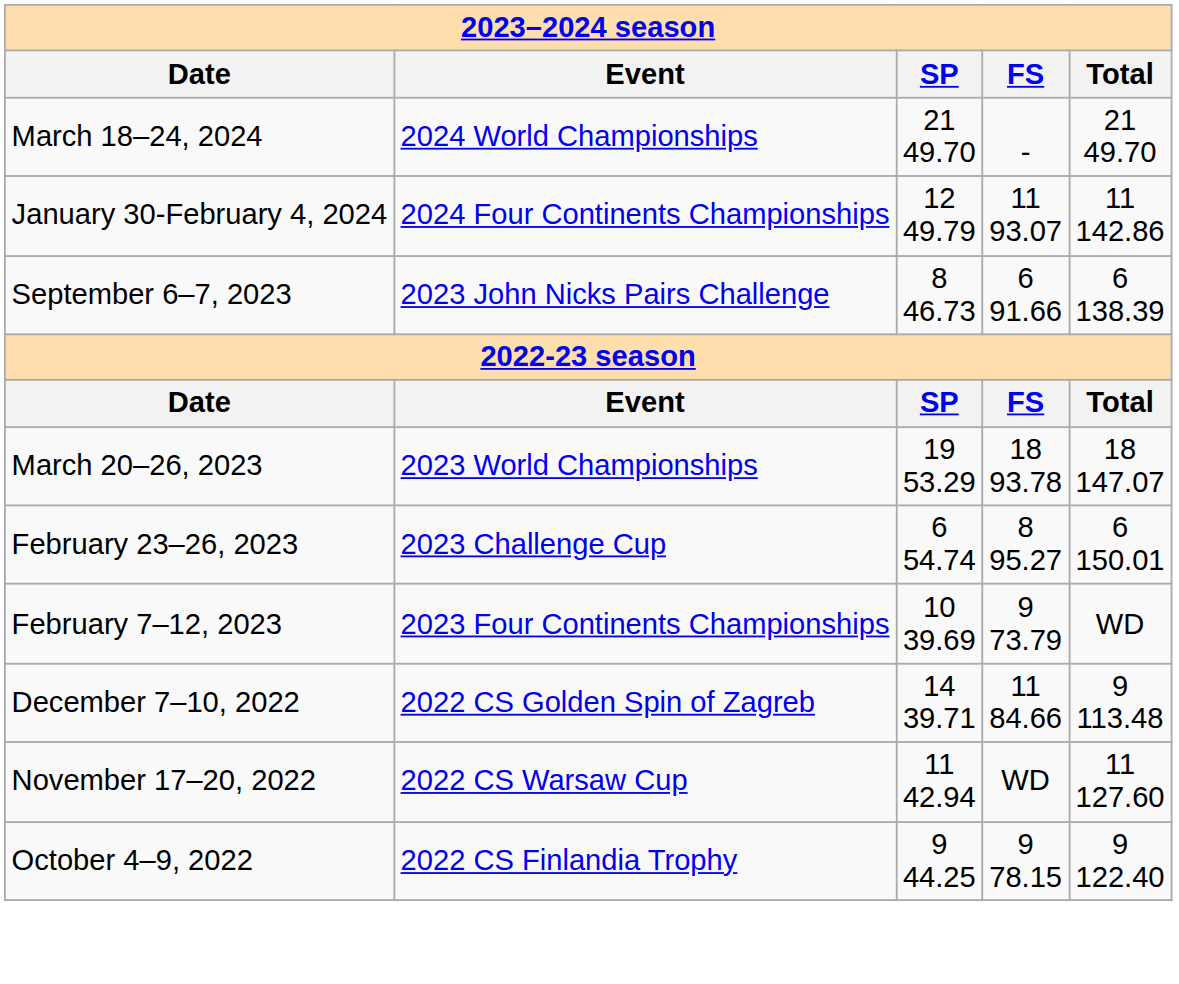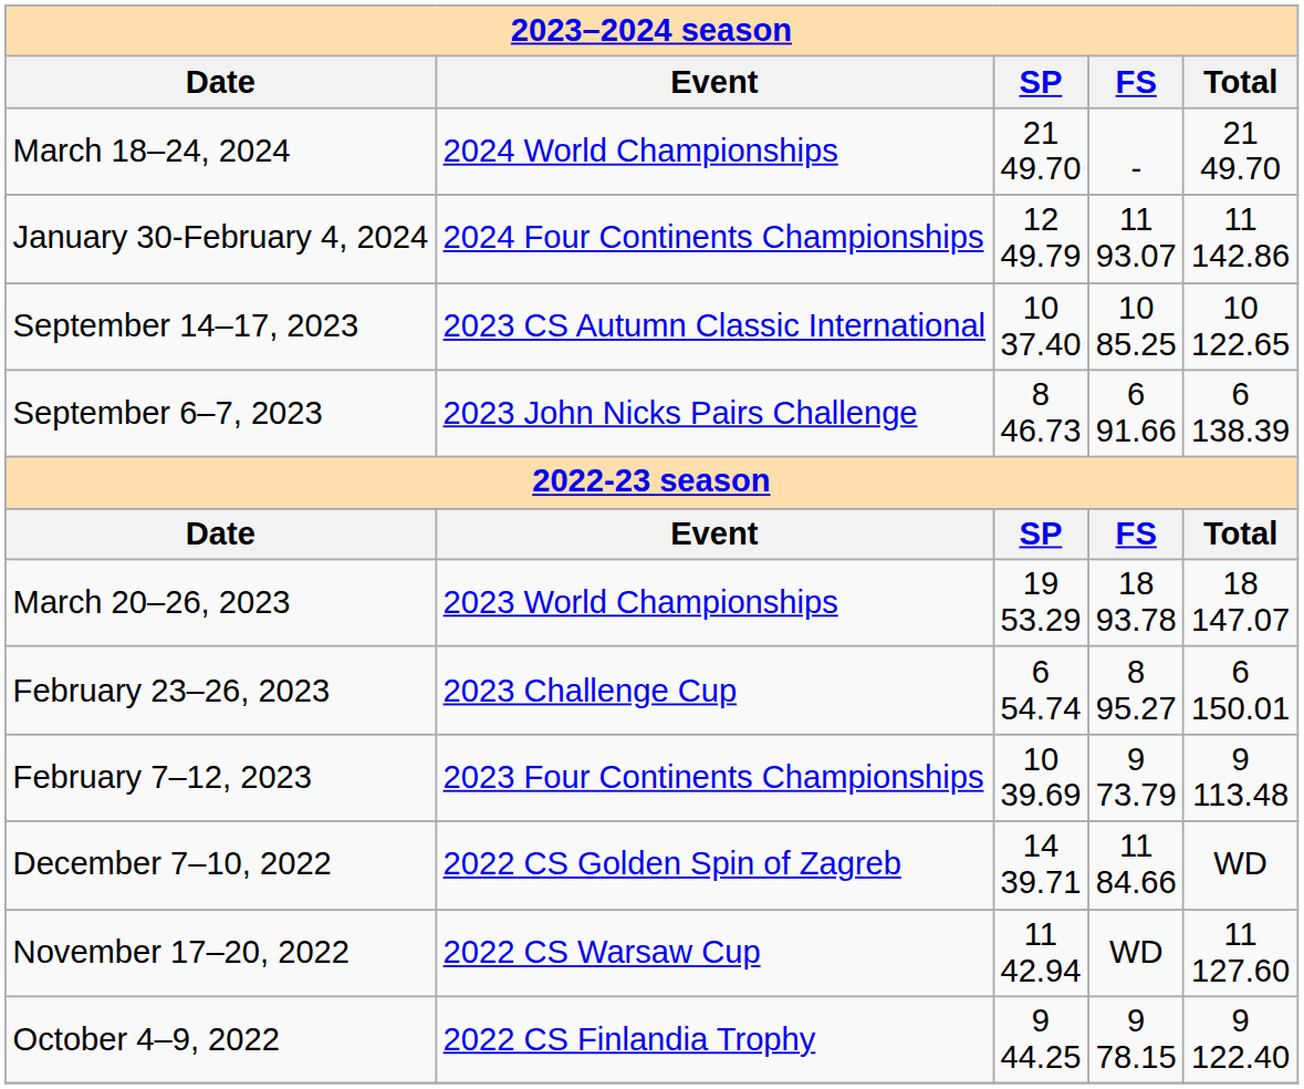+ row: September 14–17, 2023 | 2023 CS Autumn Classic International | 10 37.40 | 10 85.25 | 10 122.65
February 7–12, 2023 | column 5: WD -> 9 113.48
December 7–10, 2022 | column 5: 9 113.48 -> WD
